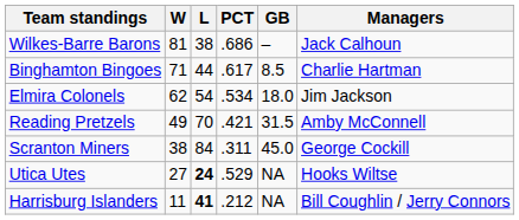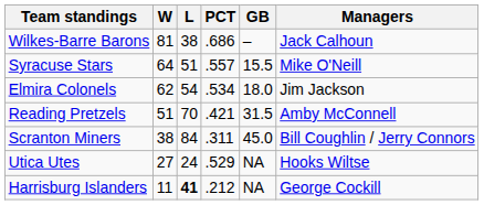- row: Binghamton Bingoes | 71 | 44 | .617 | 8.5 | Charlie Hartman
+ row: Syracuse Stars | 64 | 51 | .557 | 15.5 | Mike O'Neill
Reading Pretzels | W: 49 -> 51
Scranton Miners | Managers: George Cockill -> Bill Coughlin / Jerry Connors
Utica Utes | L: bold -> normal
Harrisburg Islanders | Managers: Bill Coughlin / Jerry Connors -> George Cockill
